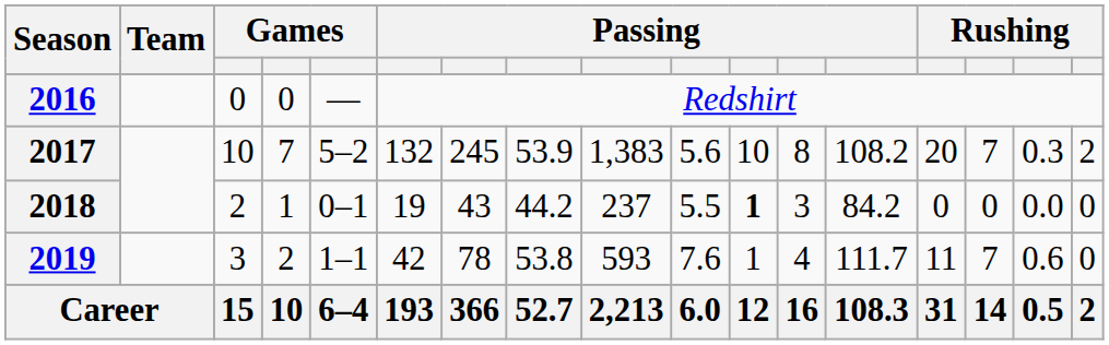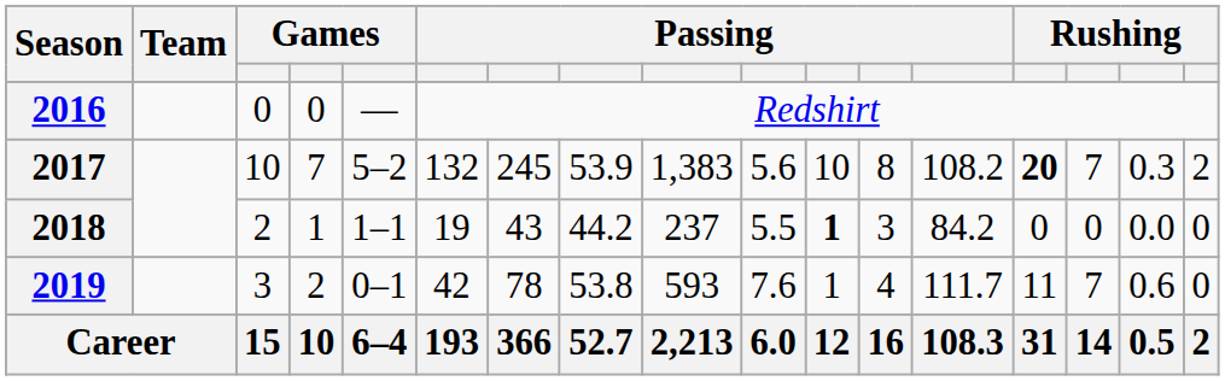2017 | column 14: normal -> bold
2018 | column 5: 0–1 -> 1–1
2019 | column 5: 1–1 -> 0–1
